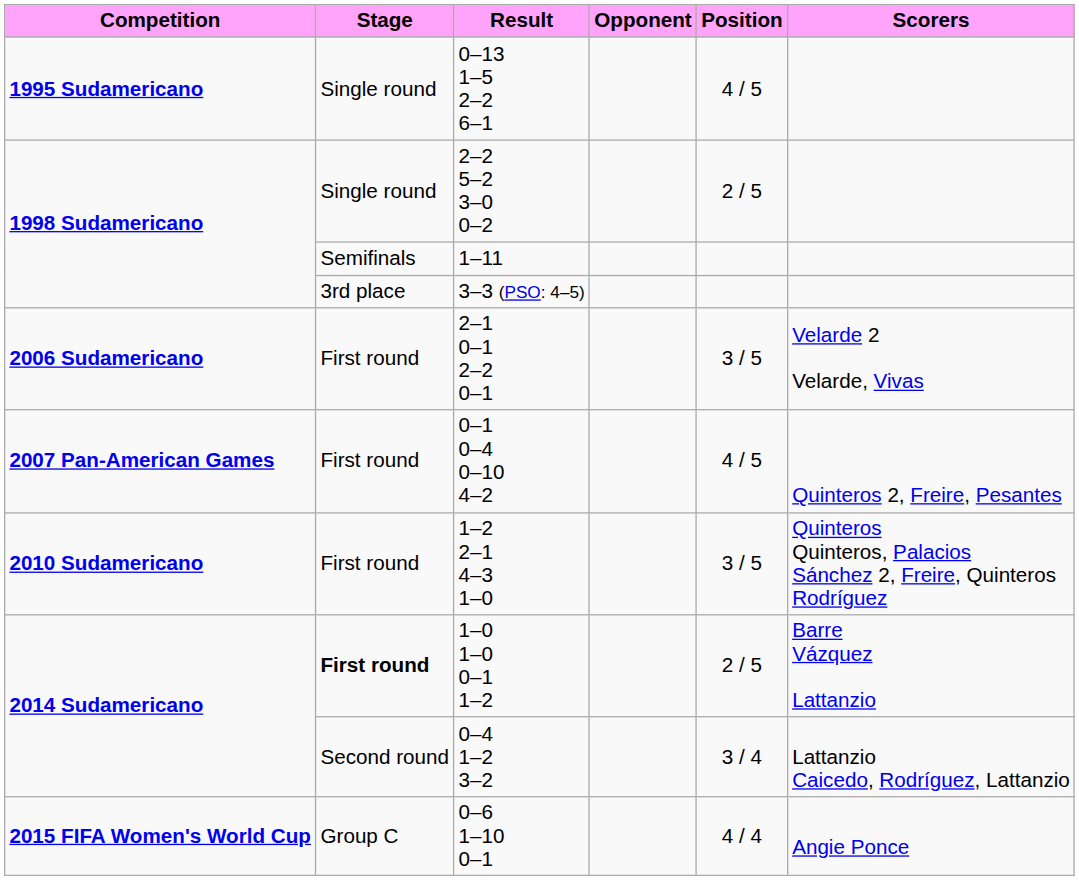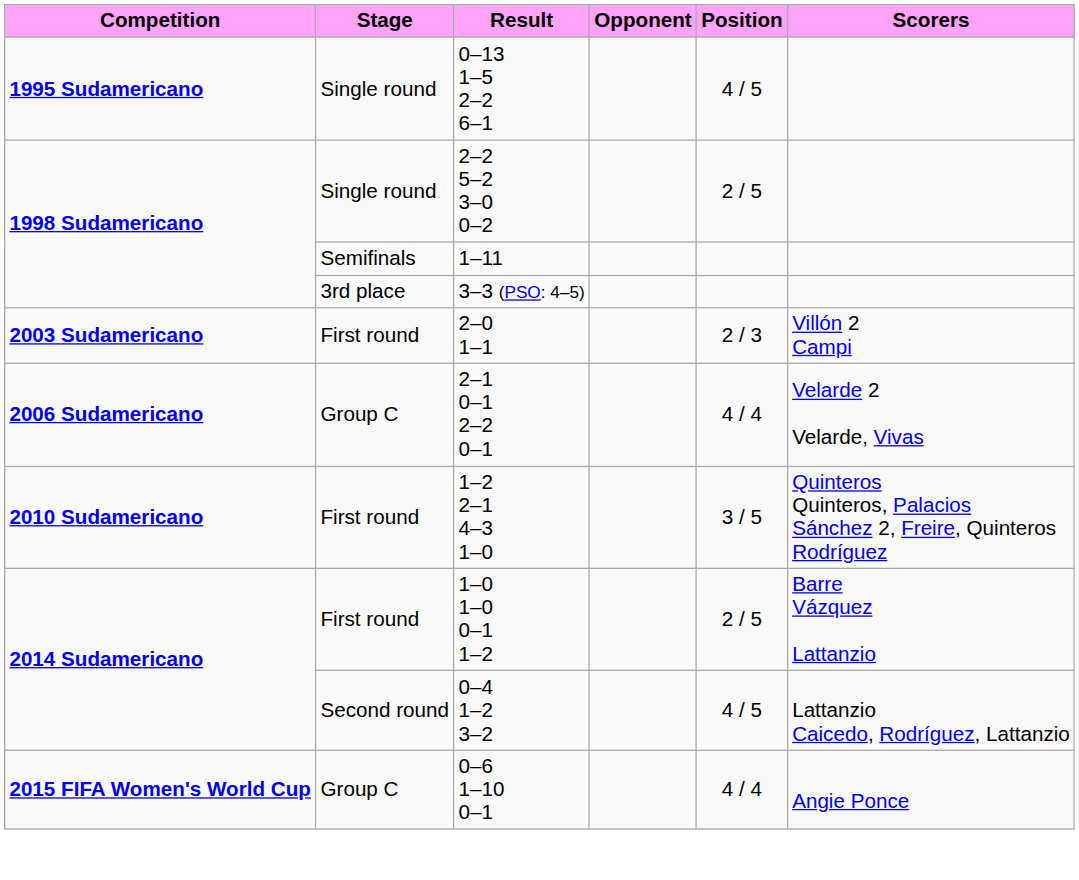+ row: 2003 Sudamericano | First round | 2–0 1–1 | 2 / 3 | Villón 2 Campi
2–1 0–1 2–2 0–1 | Stage: First round -> Group C
2–1 0–1 2–2 0–1 | Position: 3 / 5 -> 4 / 4
- row: 2007 Pan-American Games | First round | 0–1 0–4 0–10 4–2 | 4 / 5 | Quinteros 2, Freire, Pesantes
1–0 1–0 0–1 1–2 | Stage: bold -> normal
0–4 1–2 3–2 | Position: 3 / 4 -> 4 / 5
